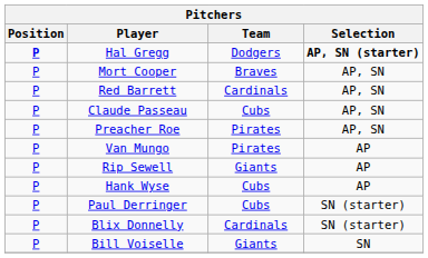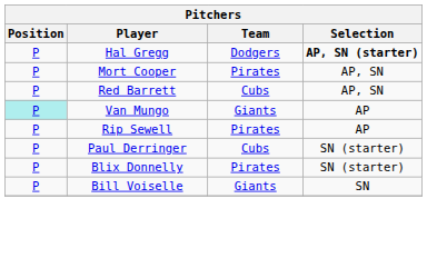Hal Gregg | Position: bold -> normal
Mort Cooper | Team: Braves -> Pirates
Red Barrett | Team: Cardinals -> Cubs
- row: P | Claude Passeau | Cubs | AP, SN
- row: P | Preacher Roe | Pirates | AP, SN
Van Mungo | Position: no background -> paleturquoise background
Van Mungo | Team: Pirates -> Giants
Rip Sewell | Team: Giants -> Pirates
- row: P | Hank Wyse | Cubs | AP
Blix Donnelly | Team: Cardinals -> Pirates
